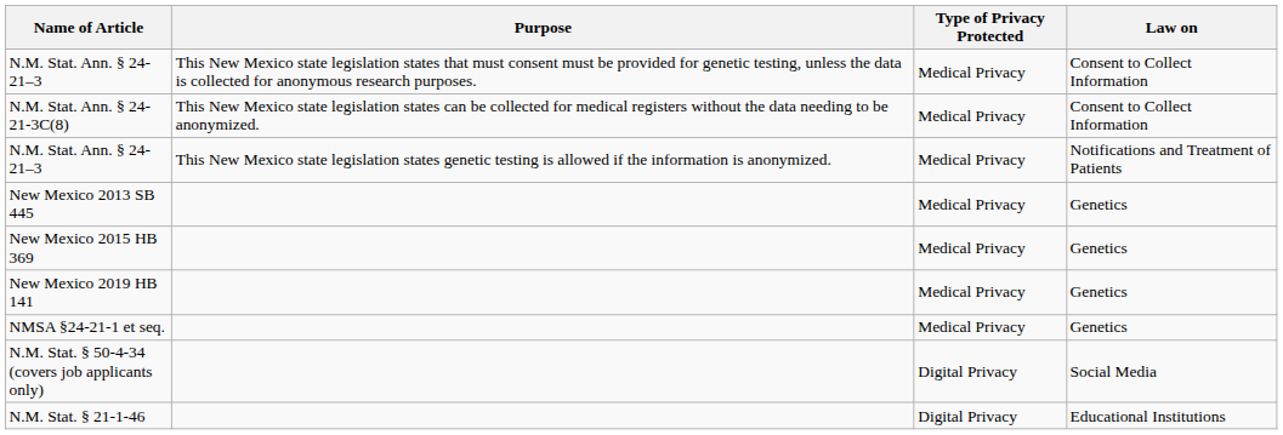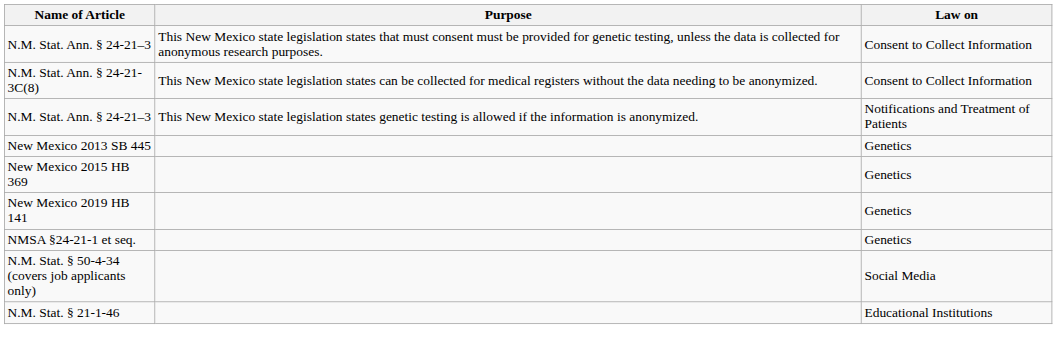- column: Type of Privacy Protected | Medical Privacy | Medical Privacy | Medical Privacy | Medical Privacy | Medical Privacy | Medical Privacy | Medical Privacy | Digital Privacy | Digital Privacy
